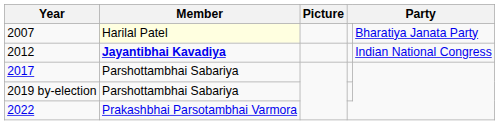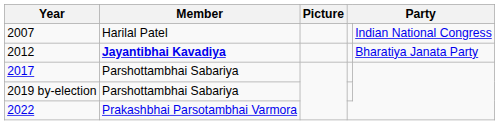2007 | Member: lightyellow background -> no background
2007 | column 5: Bharatiya Janata Party -> Indian National Congress
2012 | column 5: Indian National Congress -> Bharatiya Janata Party
